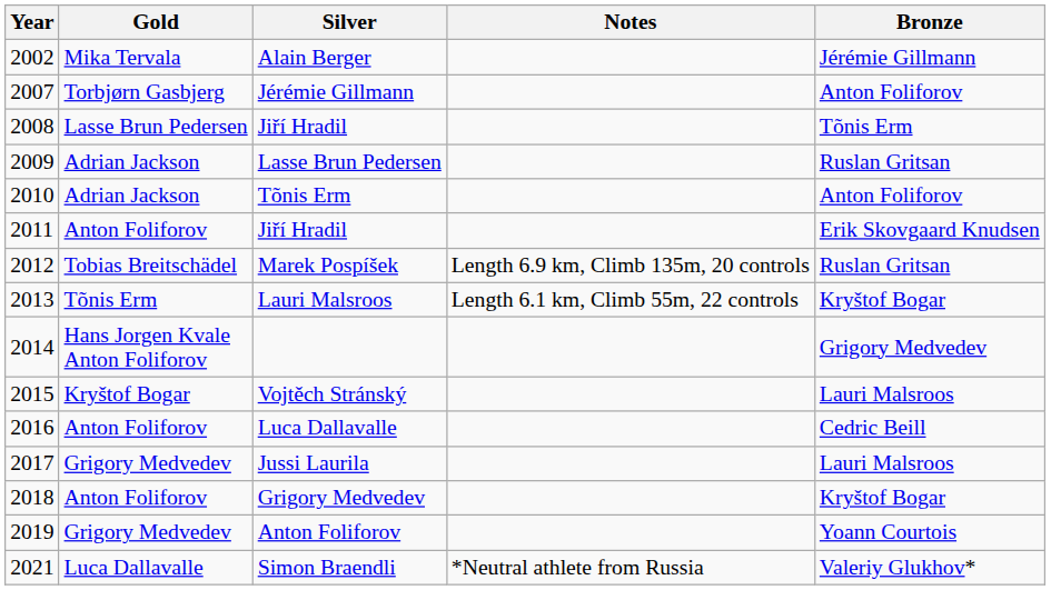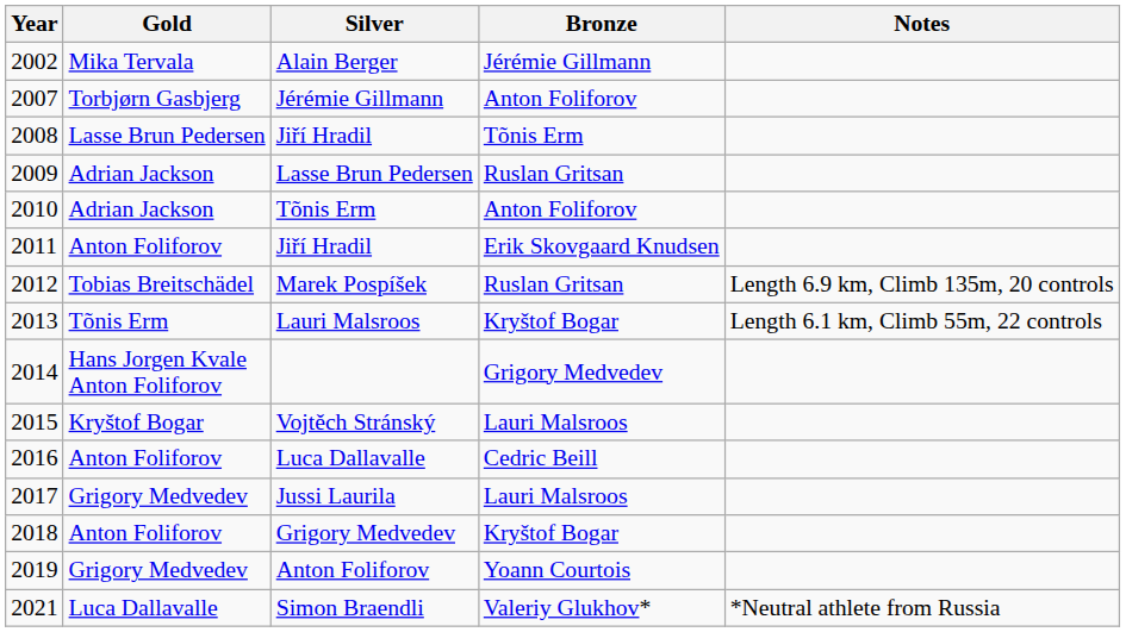columns swapped: Bronze <-> Notes
